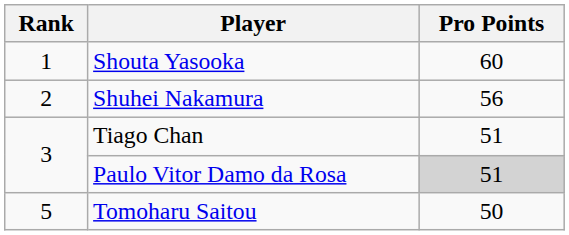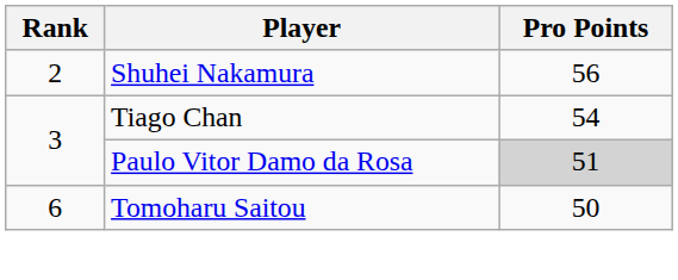- row: 1 | Shouta Yasooka | 60
Tiago Chan | Pro Points: 51 -> 54
Tomoharu Saitou | Rank: 5 -> 6
